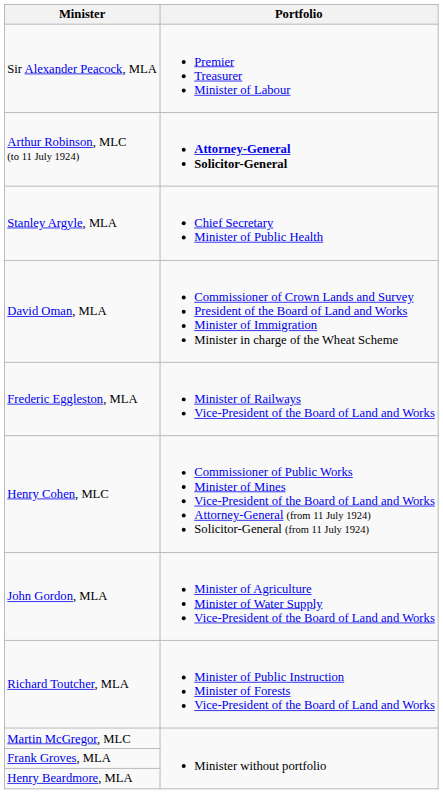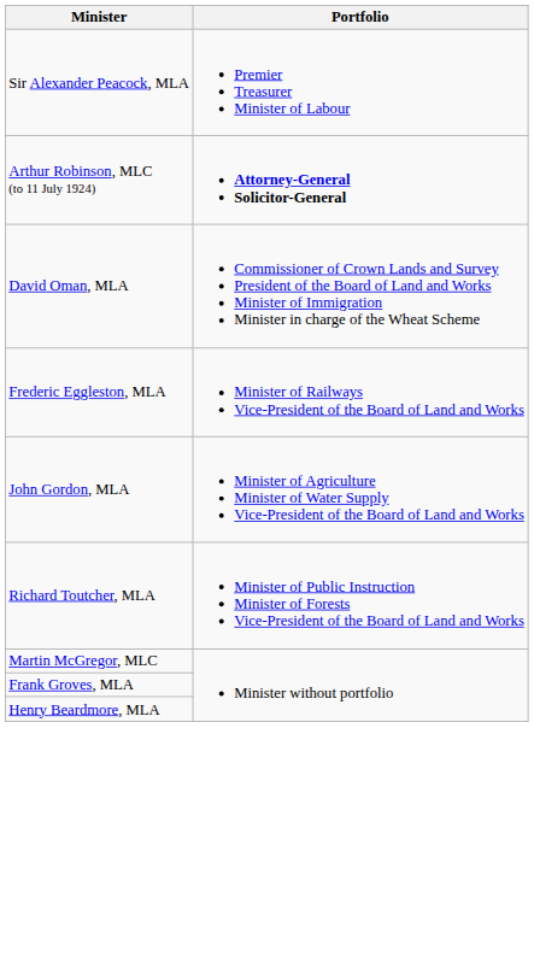- row: Stanley Argyle, MLA | Chief Secretary Minister of Public Health
- row: Henry Cohen, MLC | Commissioner of Public Works Minister of Mines Vice-President of the Board of Land and Works Attorney-General (from 11 July 1924) Solicitor-General (from 11 July 1924)
